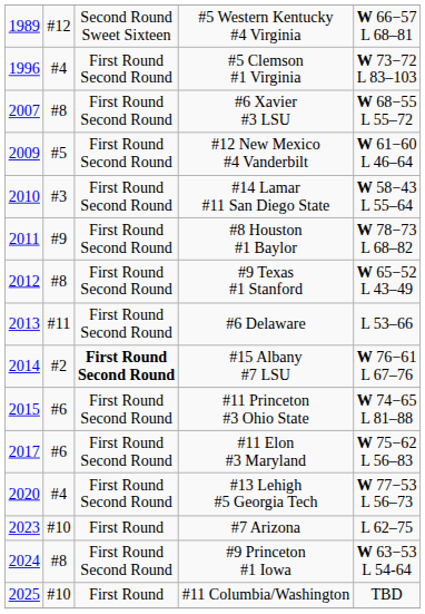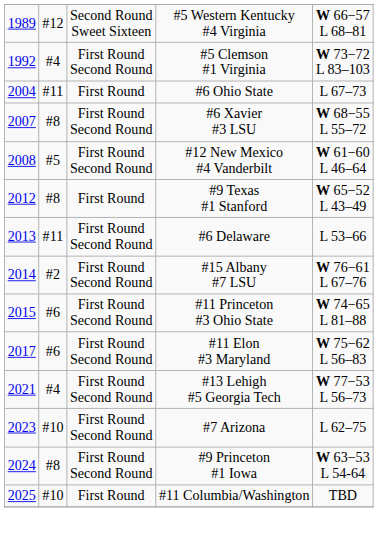#5 Clemson #1 Virginia | column 1: 1996 -> 1992
+ row: 2004 | #11 | First Round | #6 Ohio State | L 67–73
#12 New Mexico #4 Vanderbilt | column 1: 2009 -> 2008
- row: 2010 | #3 | First Round Second Round | #14 Lamar #11 San Diego State | W 58−43 L 55–64
- row: 2011 | #9 | First Round Second Round | #8 Houston #1 Baylor | W 78−73 L 68–82
#9 Texas #1 Stanford | column 3: First Round Second Round -> First Round
#15 Albany #7 LSU | column 3: bold -> normal
#13 Lehigh #5 Georgia Tech | column 1: 2020 -> 2021
#7 Arizona | column 3: First Round -> First Round Second Round
